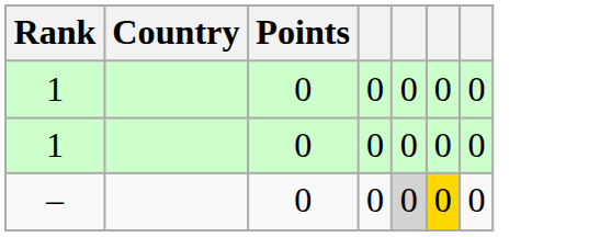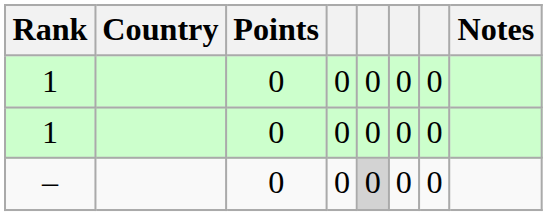+ column: Notes
– | column 6: gold background -> no background
